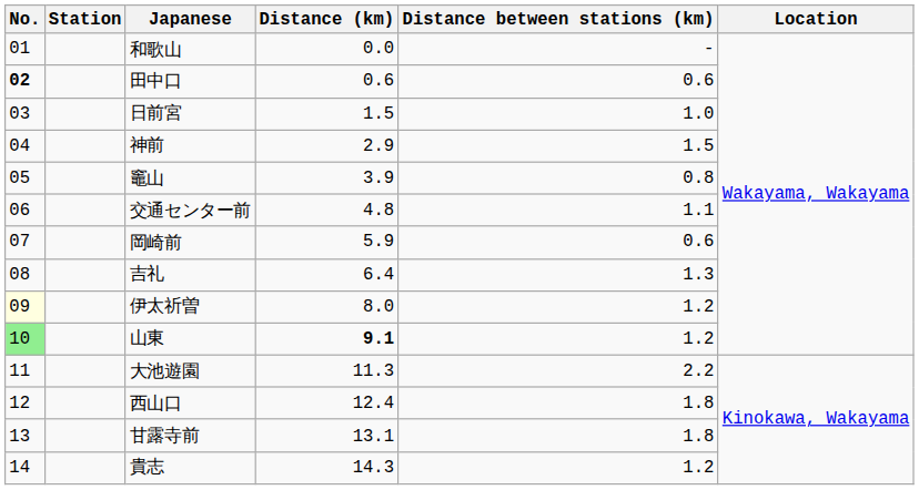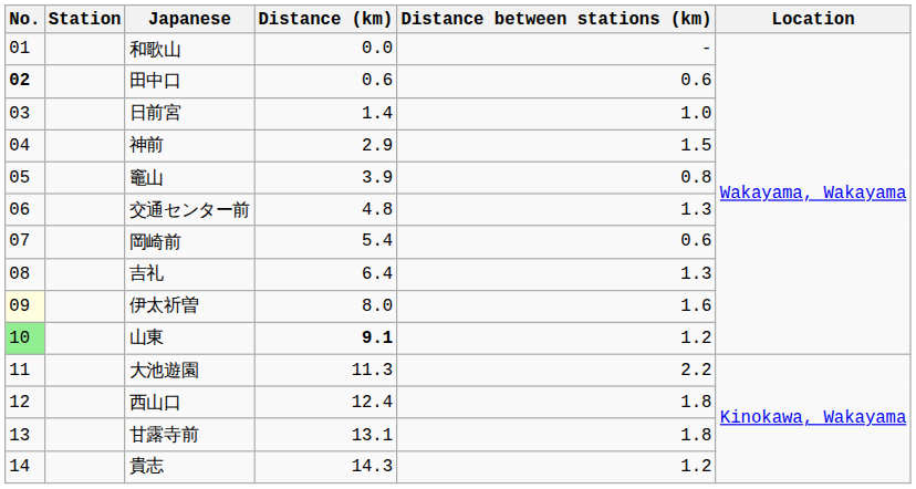日前宮 | Distance (km): 1.5 -> 1.4
交通センター前 | Distance between stations (km): 1.1 -> 1.3
岡崎前 | Distance (km): 5.9 -> 5.4
伊太祈曽 | Distance between stations (km): 1.2 -> 1.6
